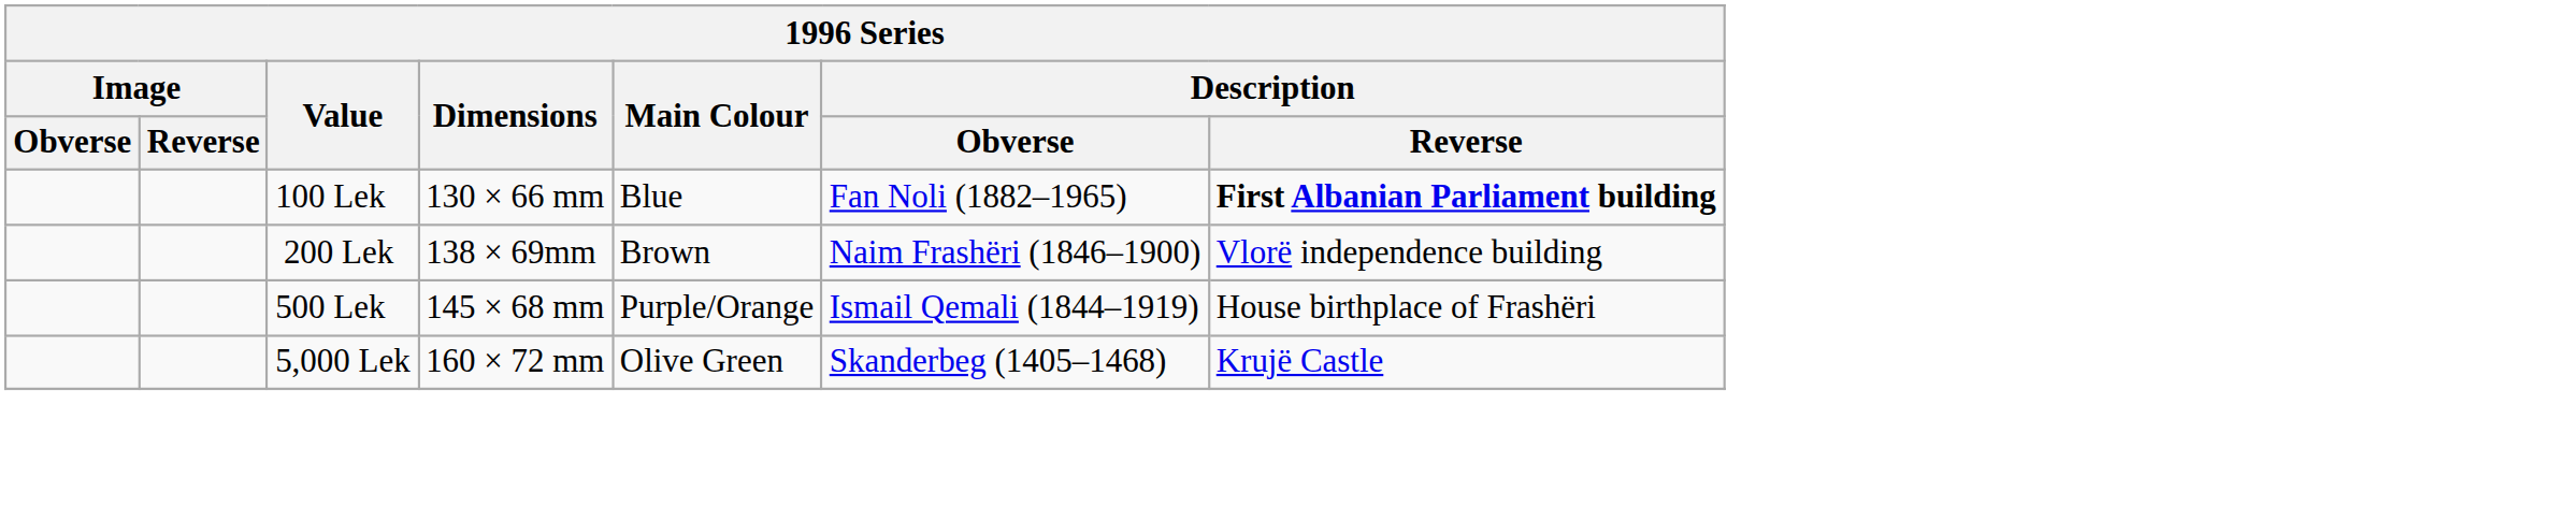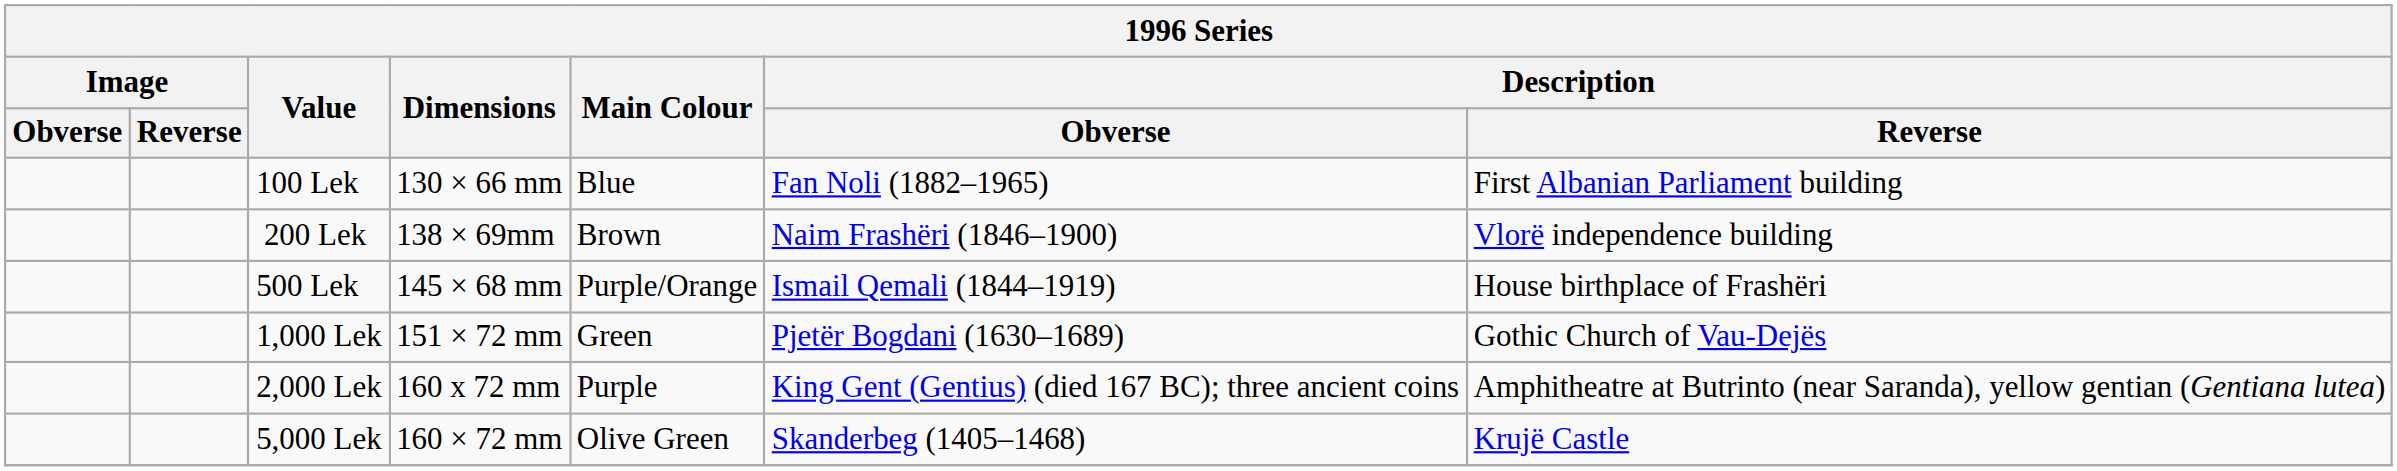100 Lek | Description / Reverse: bold -> normal
+ row: 1,000 Lek | 151 × 72 mm | Green | Pjetër Bogdani (1630–1689) | Gothic Church of Vau-Dejës
+ row: 2,000 Lek | 160 x 72 mm | Purple | King Gent (Gentius) (died 167 BC); three ancient coins | Amphitheatre at Butrinto (near Saranda), yellow gentian (Gentiana lutea)
